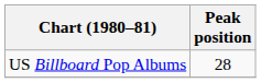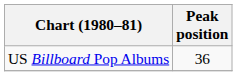US Billboard Pop Albums | Peak position: 28 -> 36
